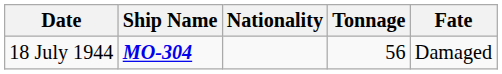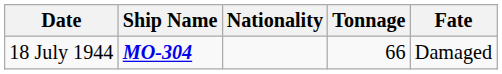18 July 1944 | Tonnage: 56 -> 66
